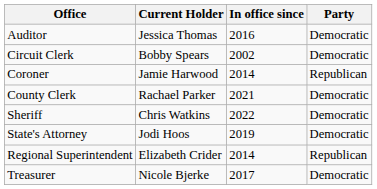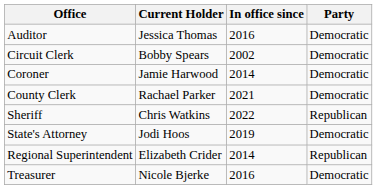Coroner | Party: Republican -> Democratic
Sheriff | Party: Democratic -> Republican
Treasurer | In office since: 2017 -> 2016
